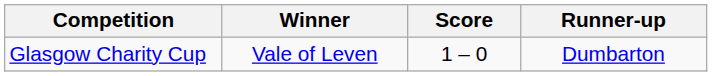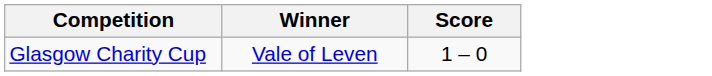- column: Runner-up | Dumbarton
